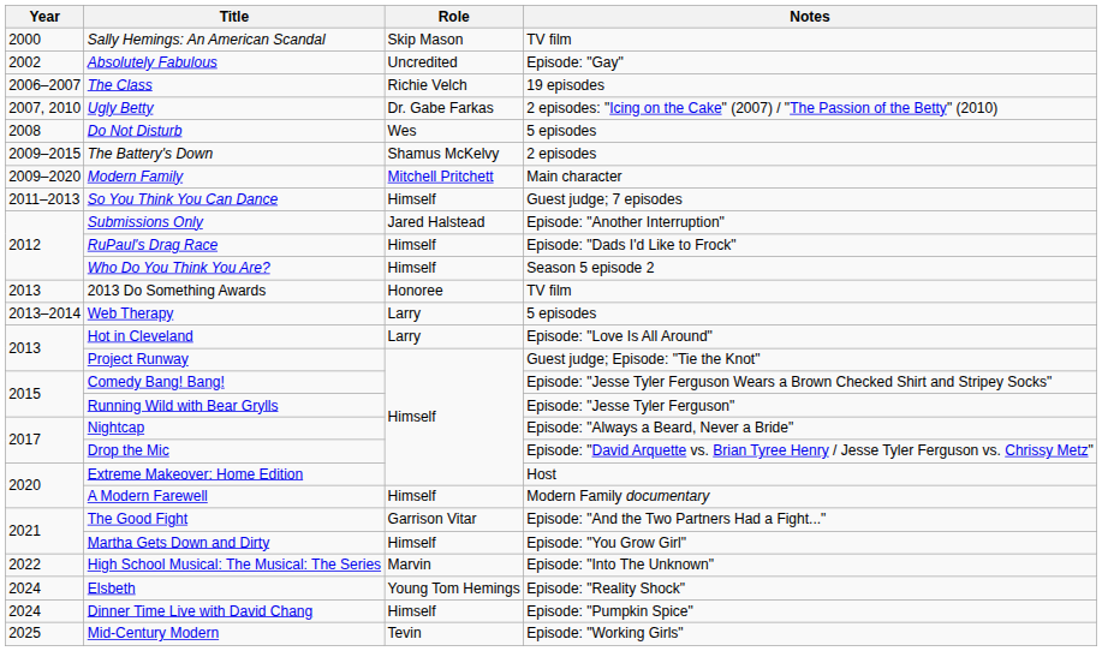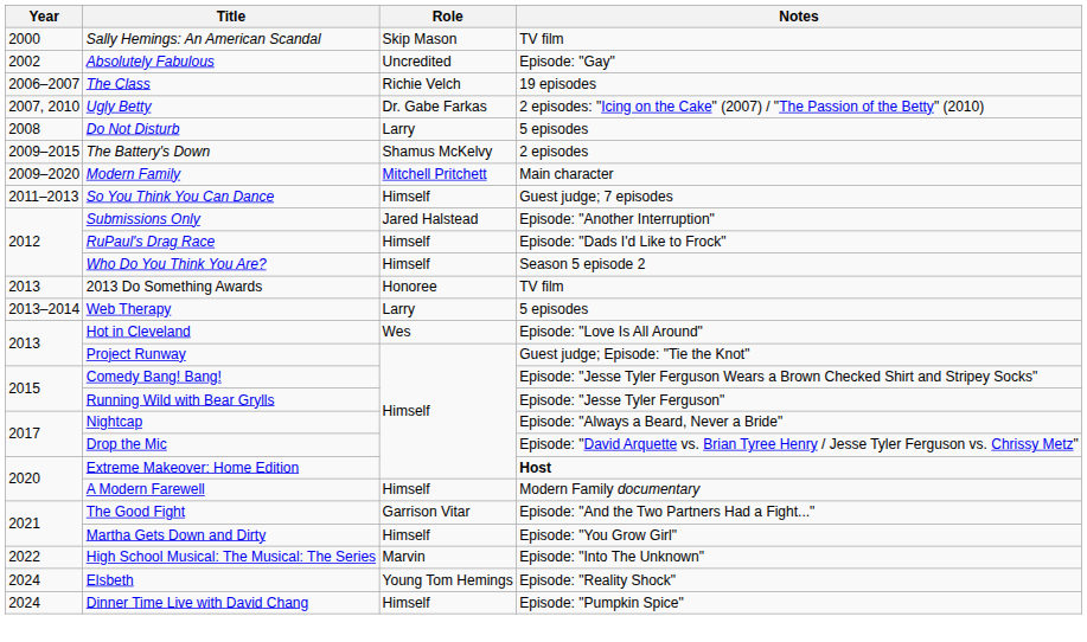Do Not Disturb | Role: Wes -> Larry
Hot in Cleveland | Role: Larry -> Wes
Extreme Makeover: Home Edition | Notes: normal -> bold
- row: 2025 | Mid-Century Modern | Tevin | Episode: "Working Girls"
